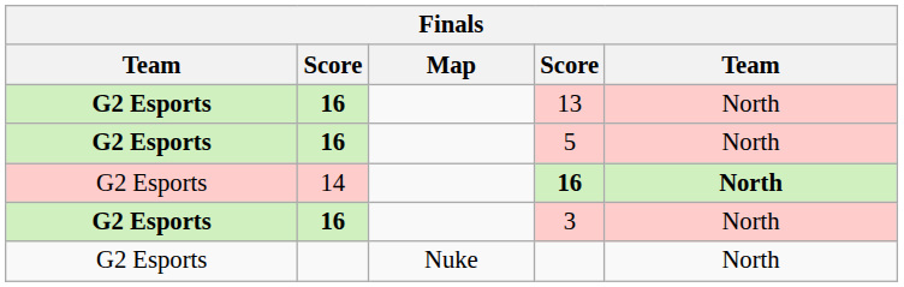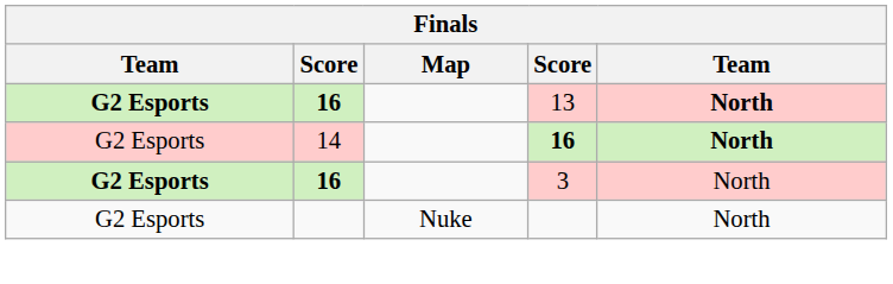13 | column 5: normal -> bold
- row: G2 Esports | 16 | 5 | North
